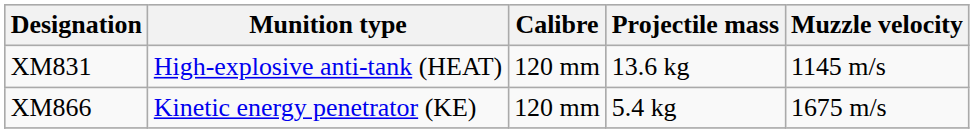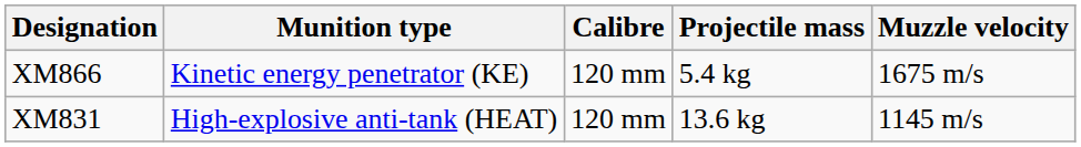rows swapped: XM866 <-> XM831
